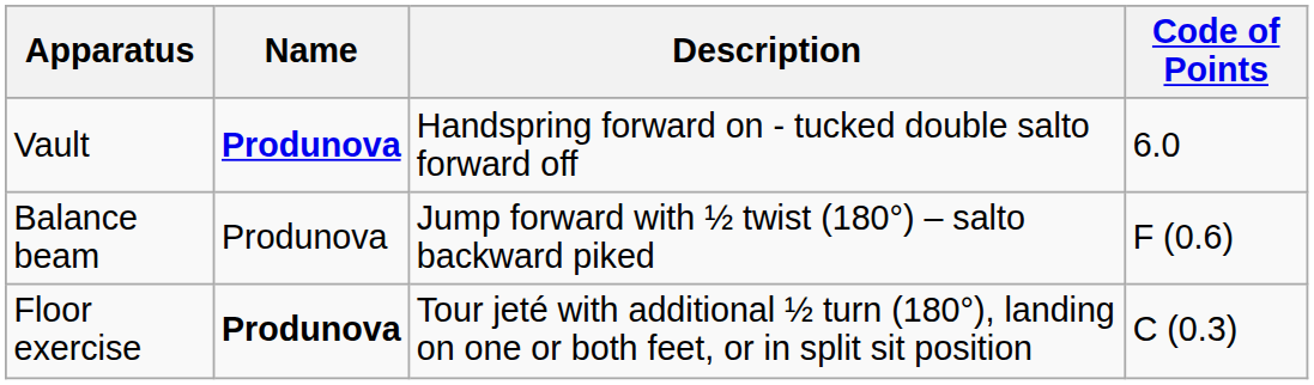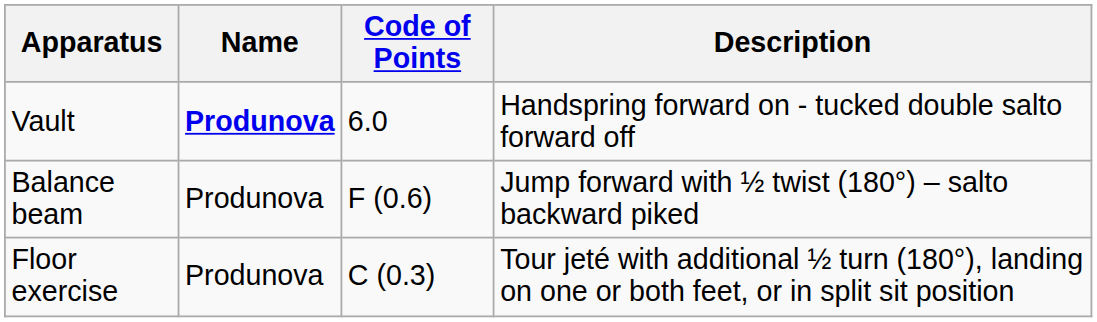columns swapped: Description <-> Code of Points
Floor exercise | Name: bold -> normal
